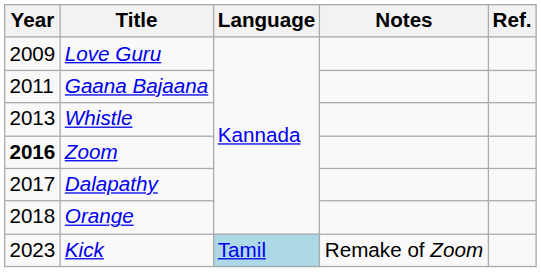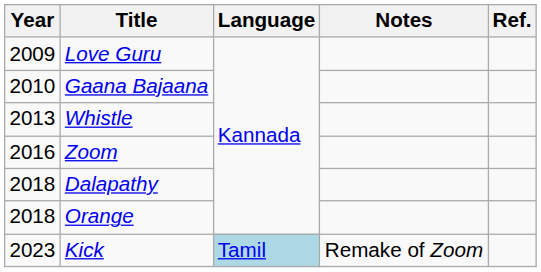Gaana Bajaana | Year: 2011 -> 2010
Zoom | Year: bold -> normal
Dalapathy | Year: 2017 -> 2018
